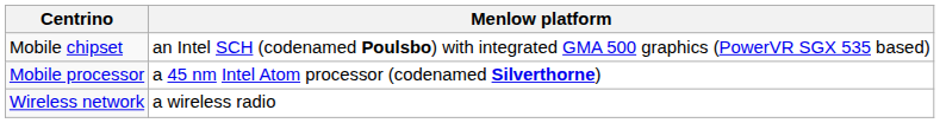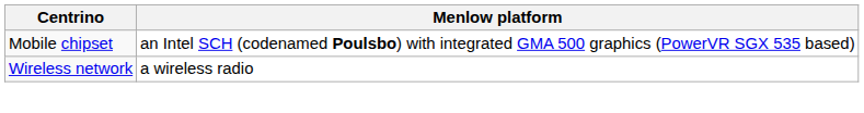- row: Mobile processor | a 45 nm Intel Atom processor (codenamed Silverthorne)
